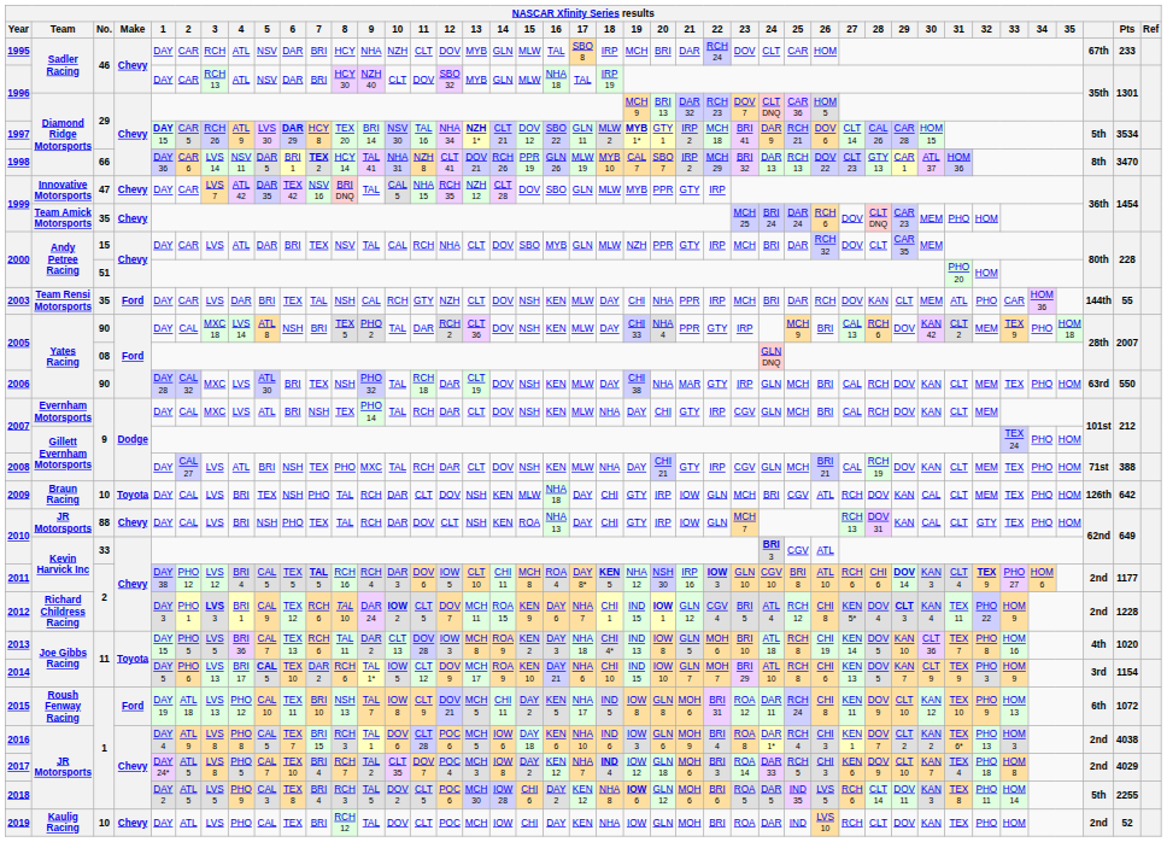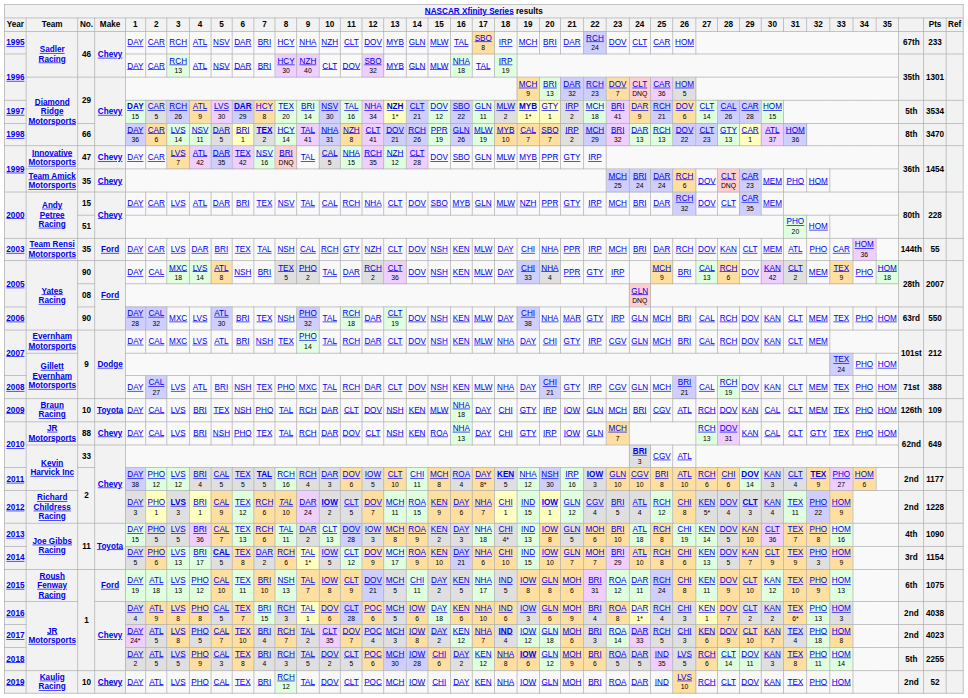2009 | Pts: 642 -> 109
2013 | Pts: 1020 -> 1090
2014 | 6: TEX 10 -> TEX 8
2015 | Pts: 1072 -> 1075
2017 | Pts: 4029 -> 4023
2018 | 21: MOH 6 -> MOH 9
